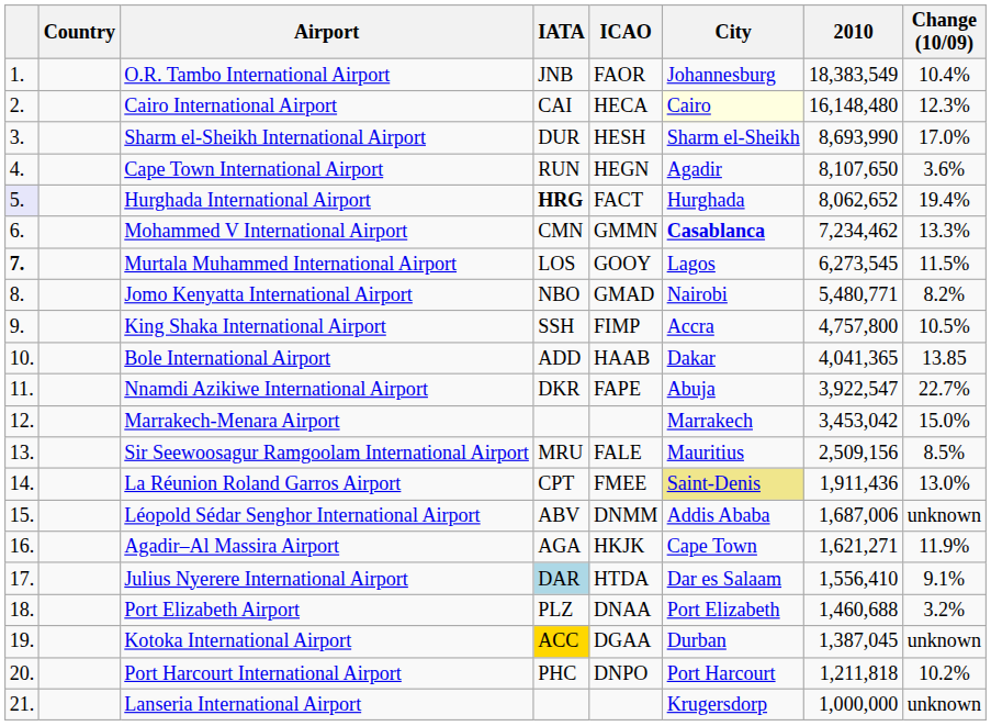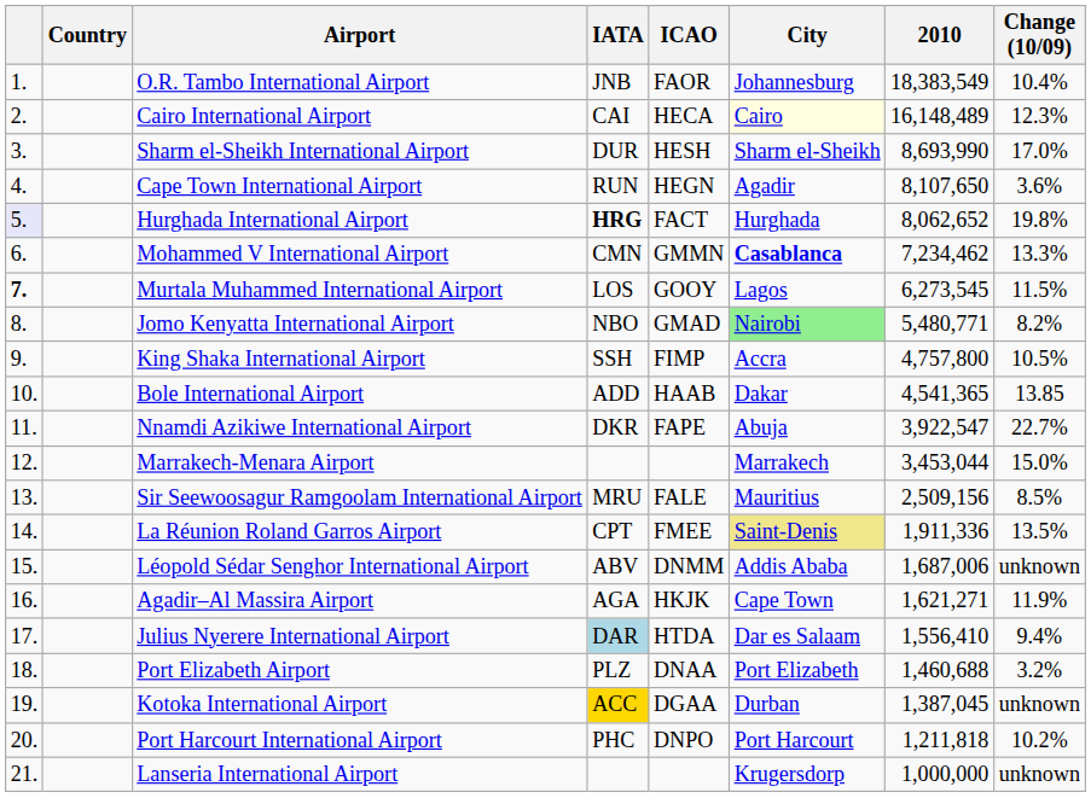Cairo International Airport | 2010: 16,148,480 -> 16,148,489
Hurghada International Airport | Change (10/09): 19.4% -> 19.8%
Jomo Kenyatta International Airport | City: no background -> lightgreen background
Bole International Airport | 2010: 4,041,365 -> 4,541,365
Marrakech-Menara Airport | 2010: 3,453,042 -> 3,453,044
La Réunion Roland Garros Airport | 2010: 1,911,436 -> 1,911,336
La Réunion Roland Garros Airport | Change (10/09): 13.0% -> 13.5%
Julius Nyerere International Airport | Change (10/09): 9.1% -> 9.4%
